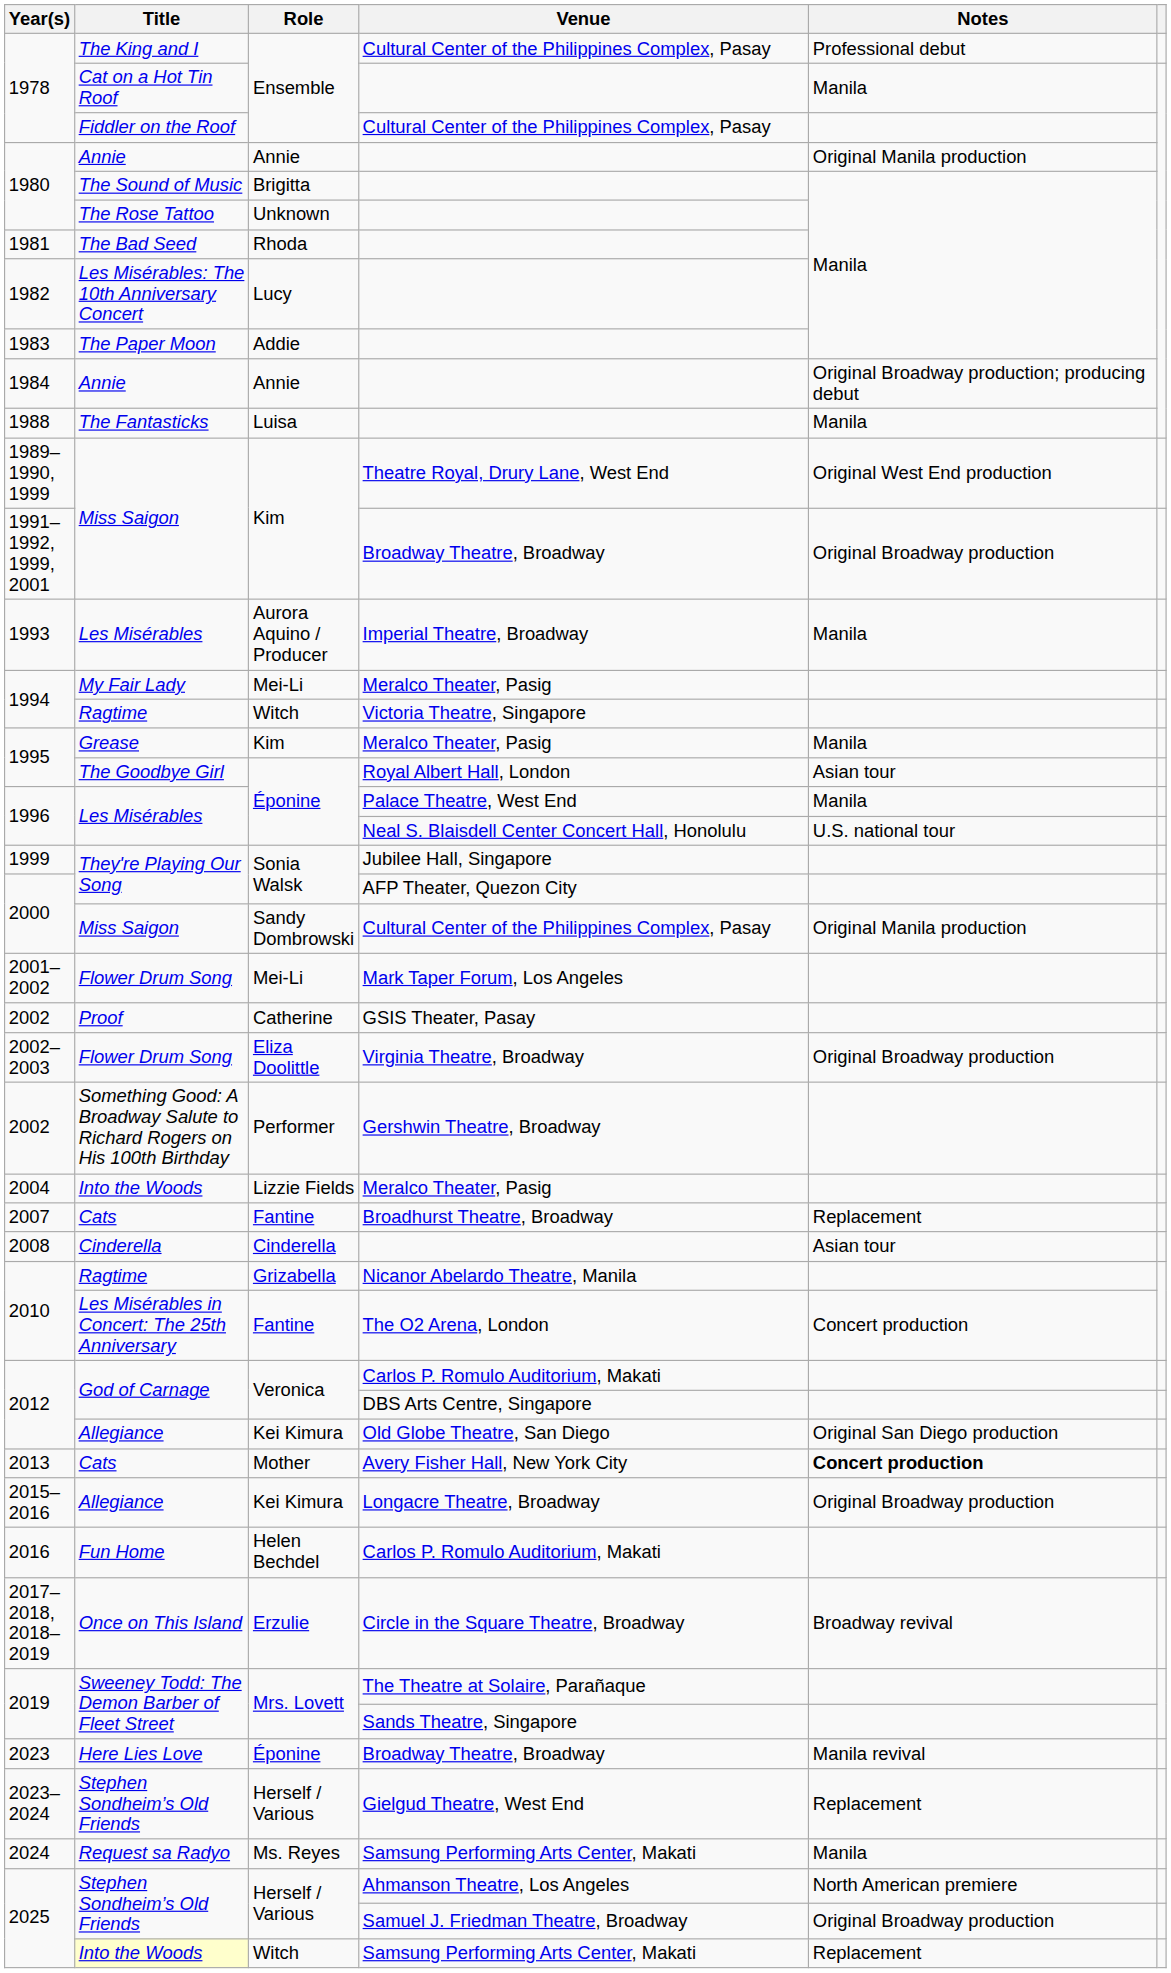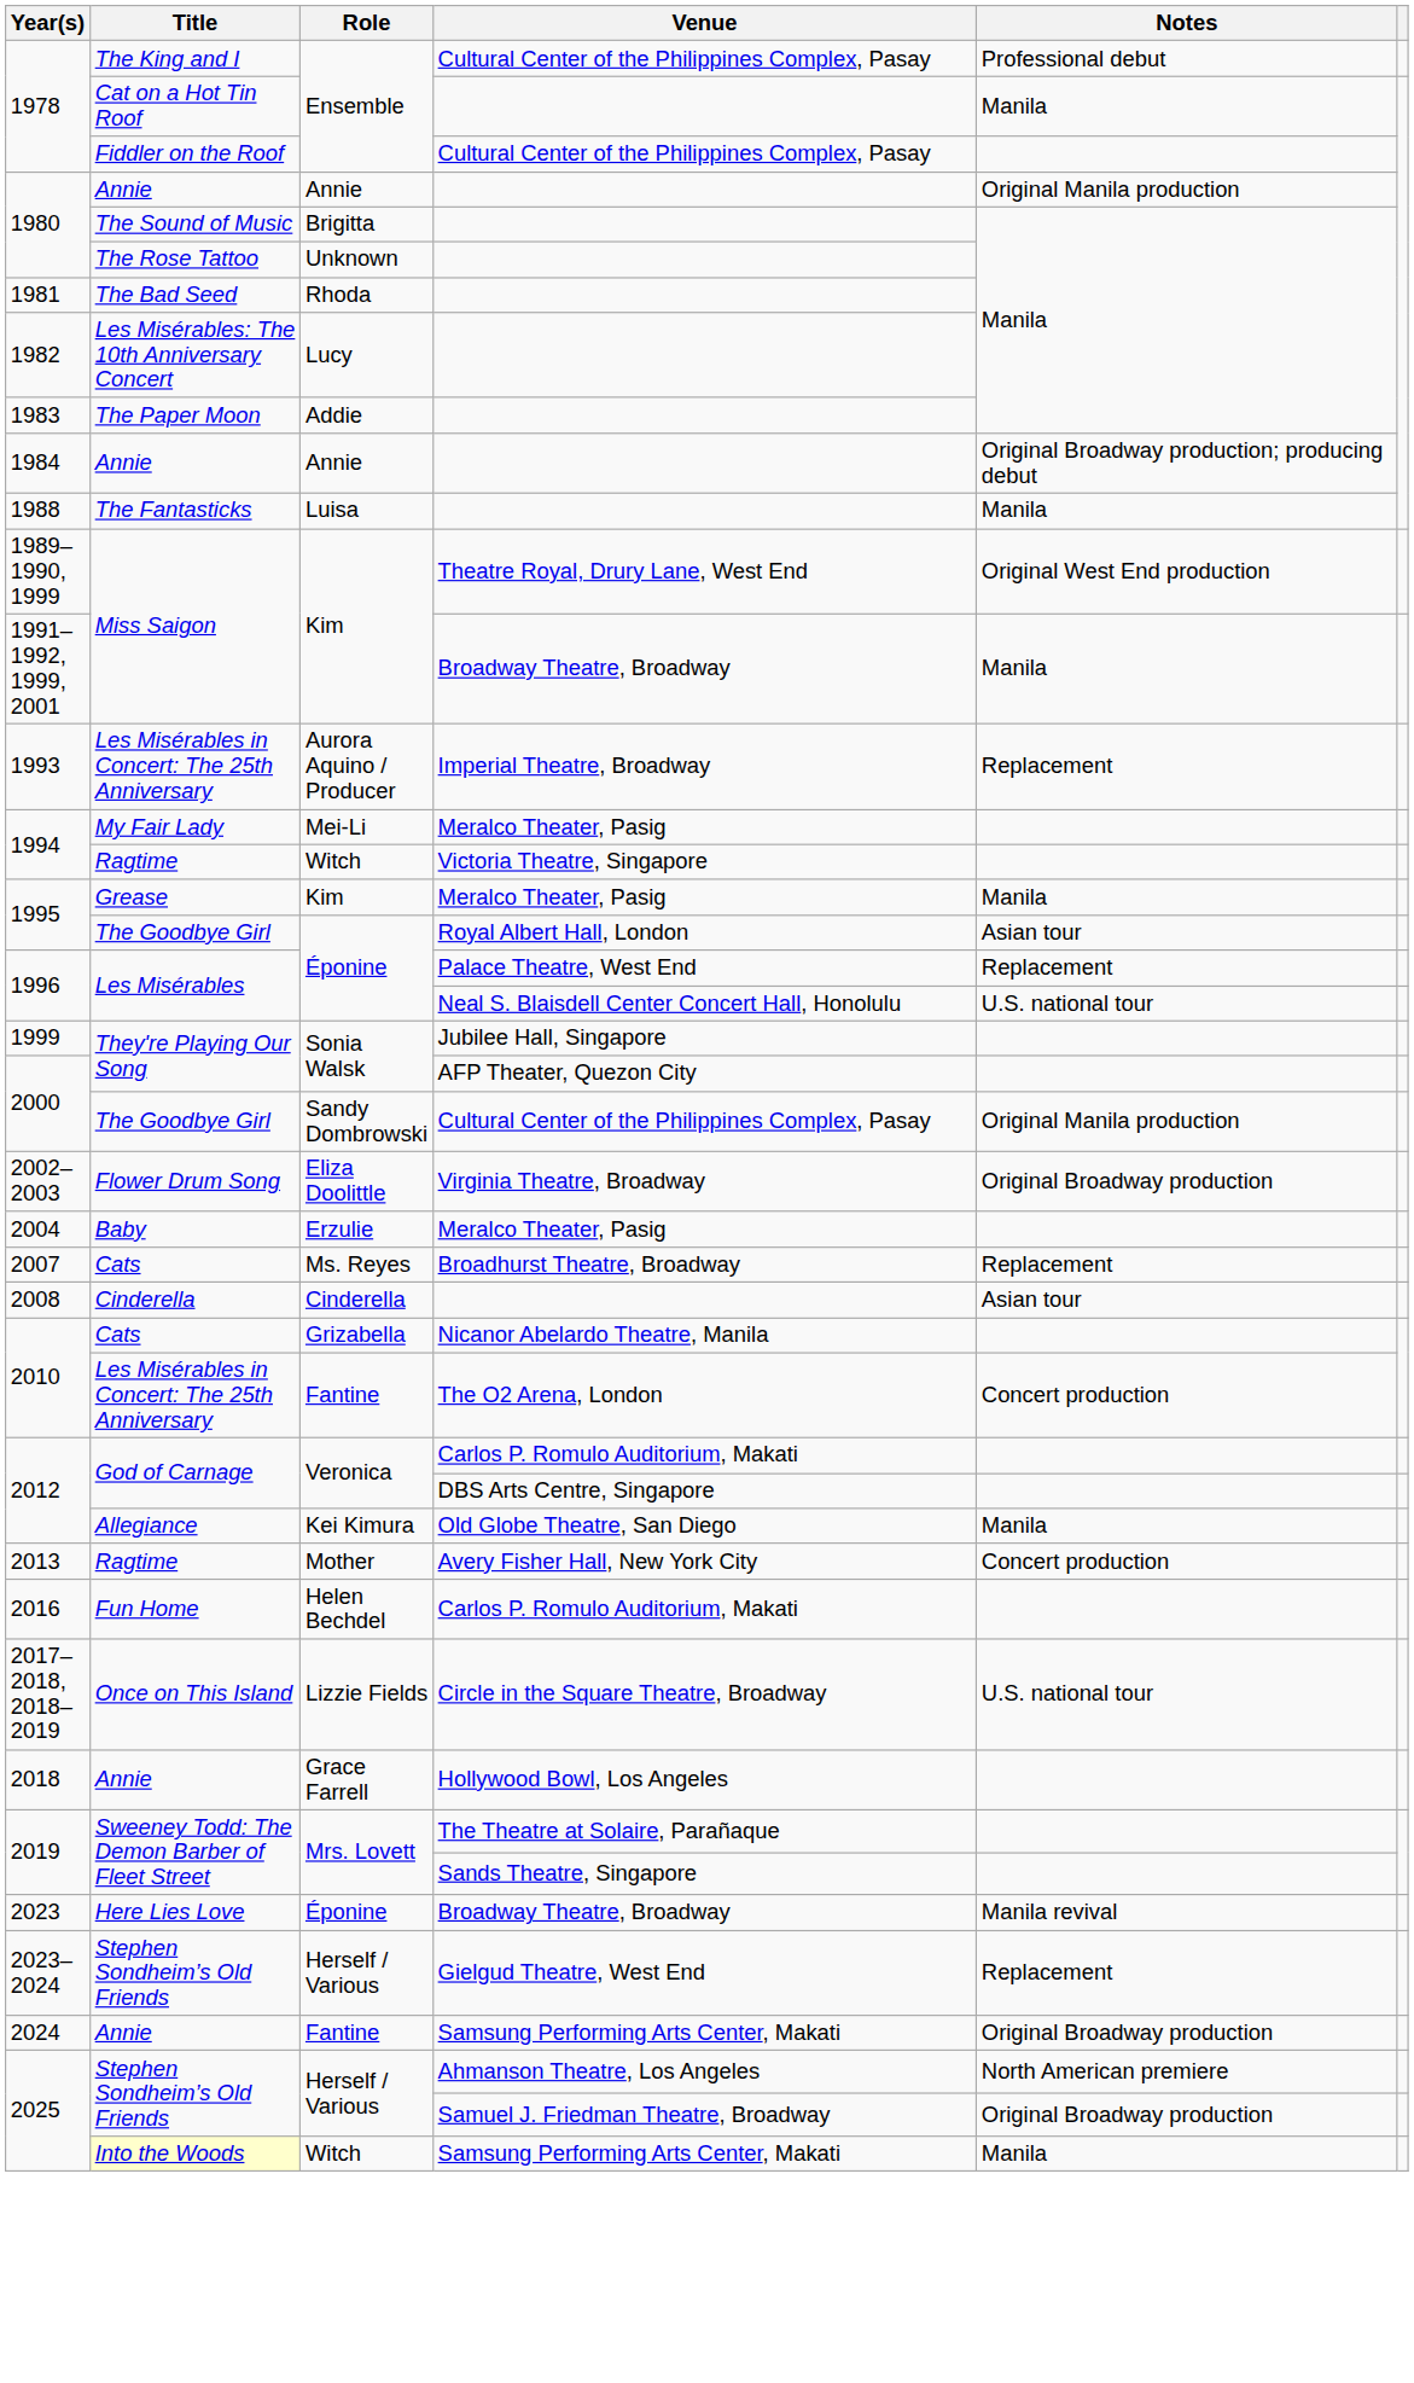1991–1992, 1999, 2001 | Notes: Original Broadway production -> Manila
1993 | Title: Les Misérables -> Les Misérables in Concert: The 25th Anniversary
1993 | Notes: Manila -> Replacement
1996 / Palace Theatre, West End | Notes: Manila -> Replacement
2000 / Cultural Center of the Philippines Complex, Pasay | Title: Miss Saigon -> The Goodbye Girl
- row: 2001–2002 | Flower Drum Song | Mei-Li | Mark Taper Forum, Los Angeles
- row: 2002 | Proof | Catherine | GSIS Theater, Pasay
- row: 2002 | Something Good: A Broadway Salute to Richard Rogers on His 100th Birthday | Performer | Gershwin Theatre, Broadway
2004 | Title: Into the Woods -> Baby
2004 | Role: Lizzie Fields -> Erzulie
2007 | Role: Fantine -> Ms. Reyes
2010 / Nicanor Abelardo Theatre, Manila | Title: Ragtime -> Cats
2012 / Old Globe Theatre, San Diego | Notes: Original San Diego production -> Manila
2013 | Title: Cats -> Ragtime
2013 | Notes: bold -> normal
- row: 2015–2016 | Allegiance | Kei Kimura | Longacre Theatre, Broadway | Original Broadway production
2017–2018, 2018–2019 | Role: Erzulie -> Lizzie Fields
2017–2018, 2018–2019 | Notes: Broadway revival -> U.S. national tour
+ row: 2018 | Annie | Grace Farrell | Hollywood Bowl, Los Angeles
2024 | Title: Request sa Radyo -> Annie
2024 | Role: Ms. Reyes -> Fantine
2024 | Notes: Manila -> Original Broadway production
2025 / Samsung Performing Arts Center, Makati | Notes: Replacement -> Manila
